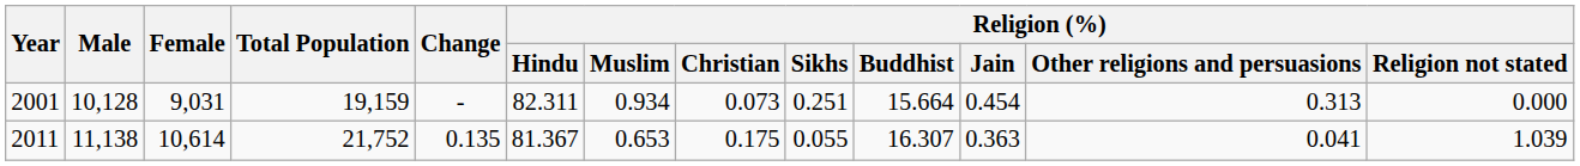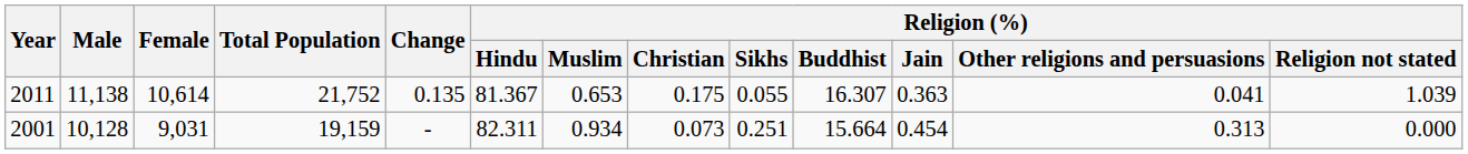rows swapped: 2001 <-> 2011
